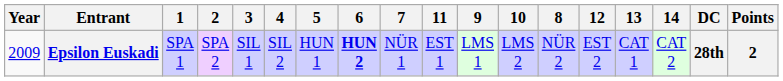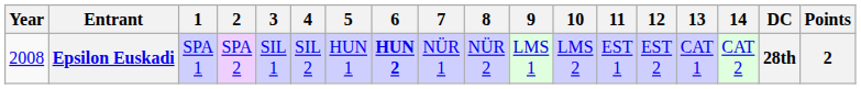columns swapped: 8 <-> 11
Epsilon Euskadi | Year: 2009 -> 2008
